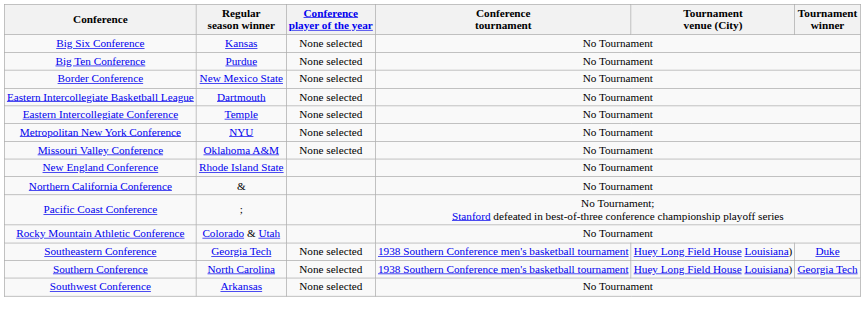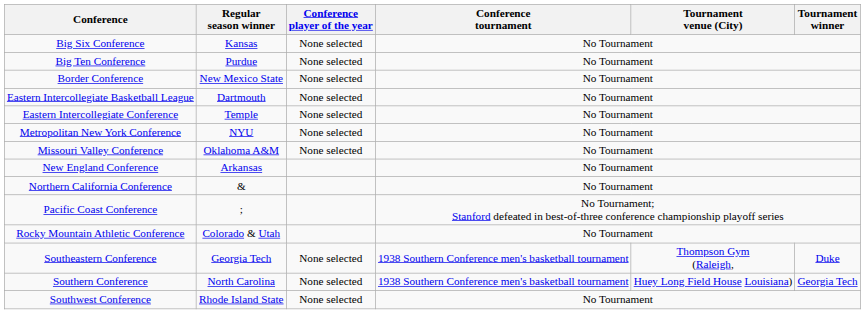New England Conference | Regular season winner: Rhode Island State -> Arkansas
Southeastern Conference | Tournament venue (City): Huey Long Field House Louisiana) -> Thompson Gym (Raleigh,
Southwest Conference | Regular season winner: Arkansas -> Rhode Island State
